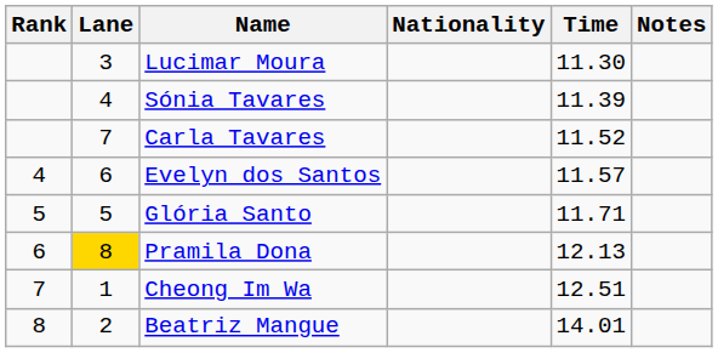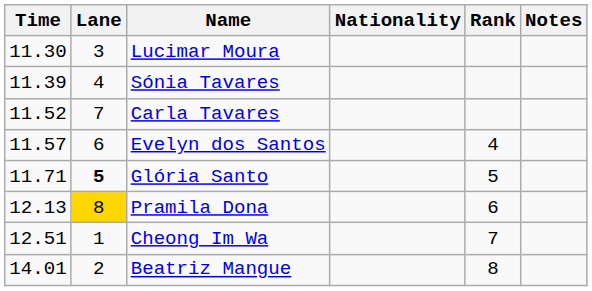columns swapped: Rank <-> Time
Glória Santo | Lane: normal -> bold
